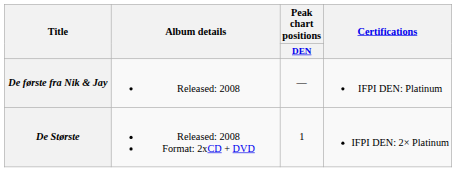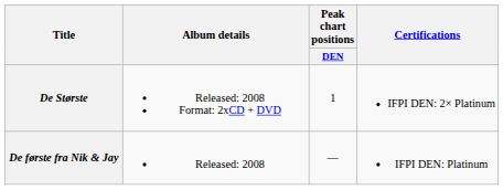rows swapped: De Største <-> De første fra Nik & Jay
